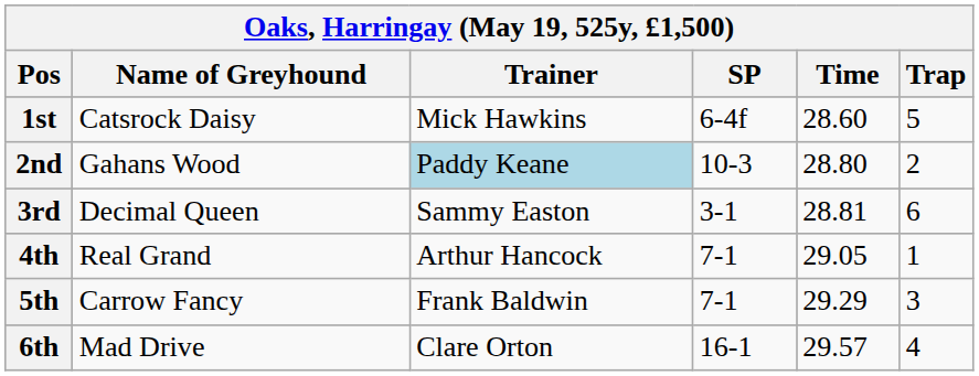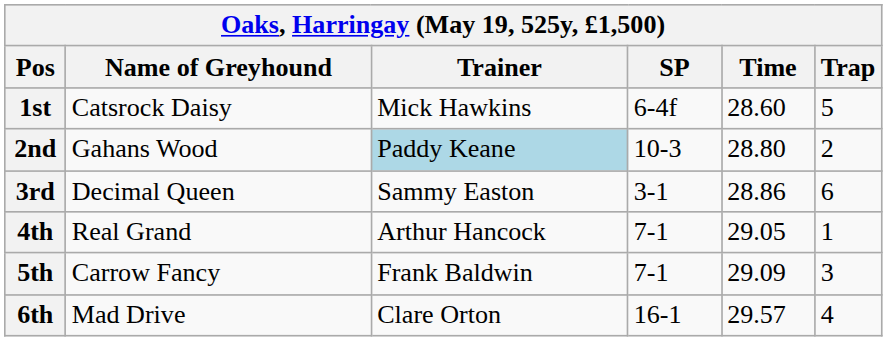3rd | Time: 28.81 -> 28.86
5th | Time: 29.29 -> 29.09
